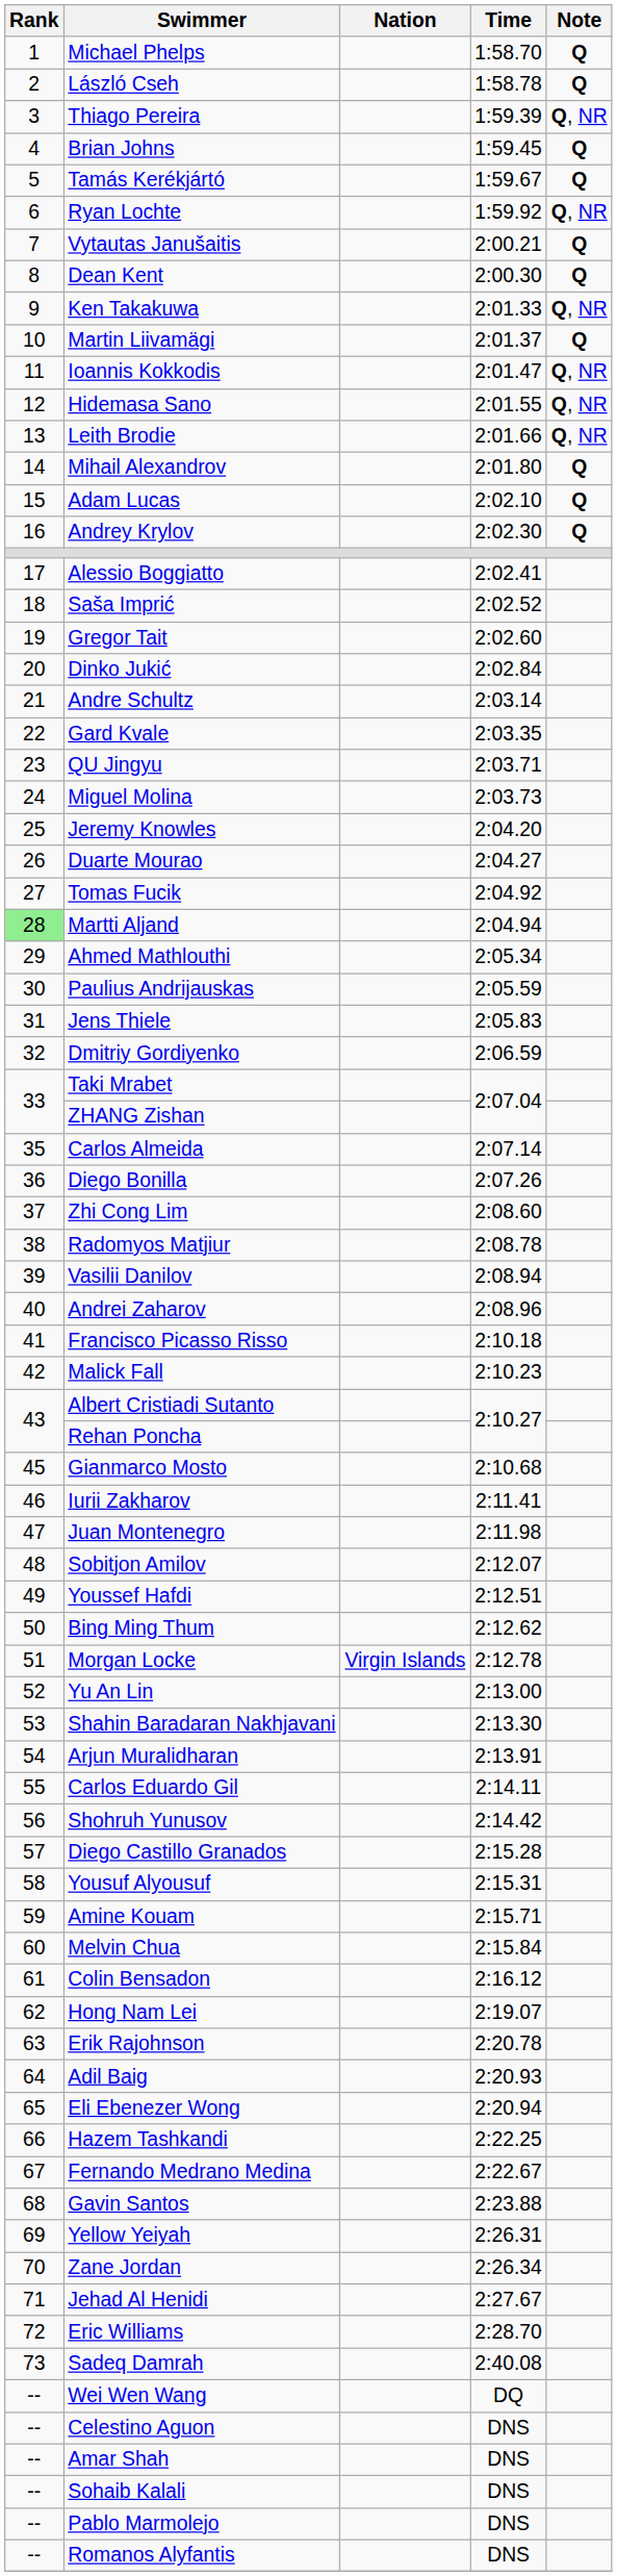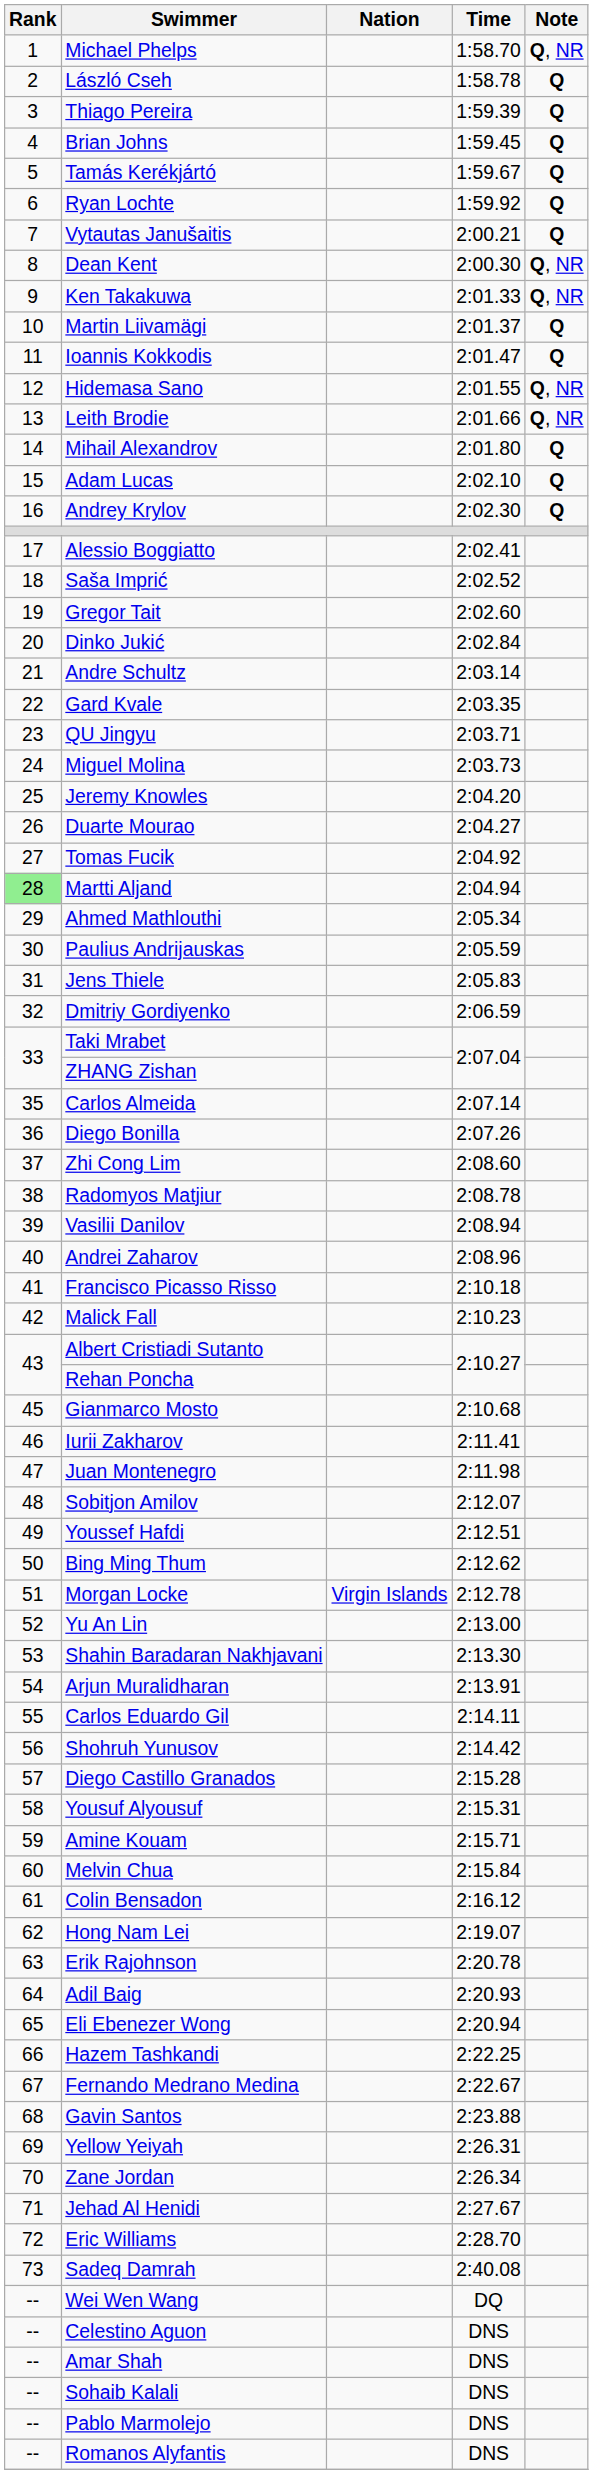Michael Phelps | Note: Q -> Q, NR
Thiago Pereira | Note: Q, NR -> Q
Ryan Lochte | Note: Q, NR -> Q
Dean Kent | Note: Q -> Q, NR
Ioannis Kokkodis | Note: Q, NR -> Q
